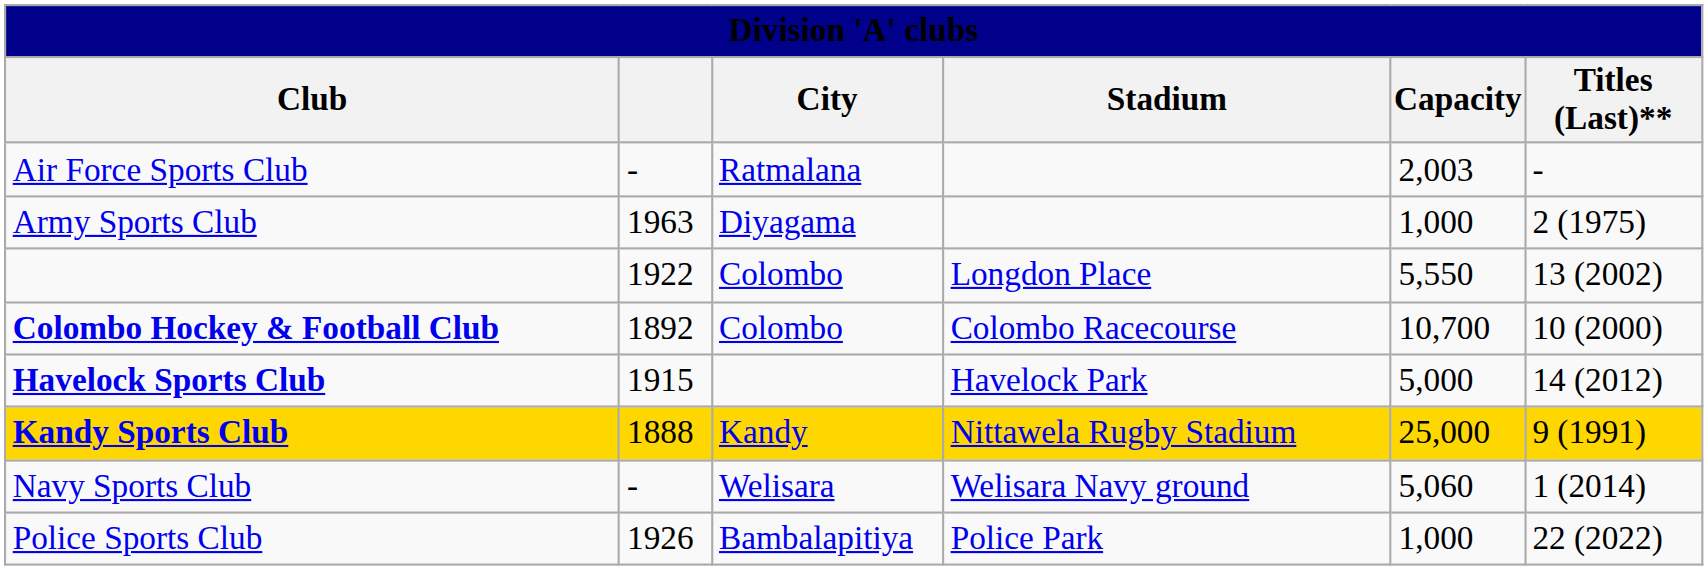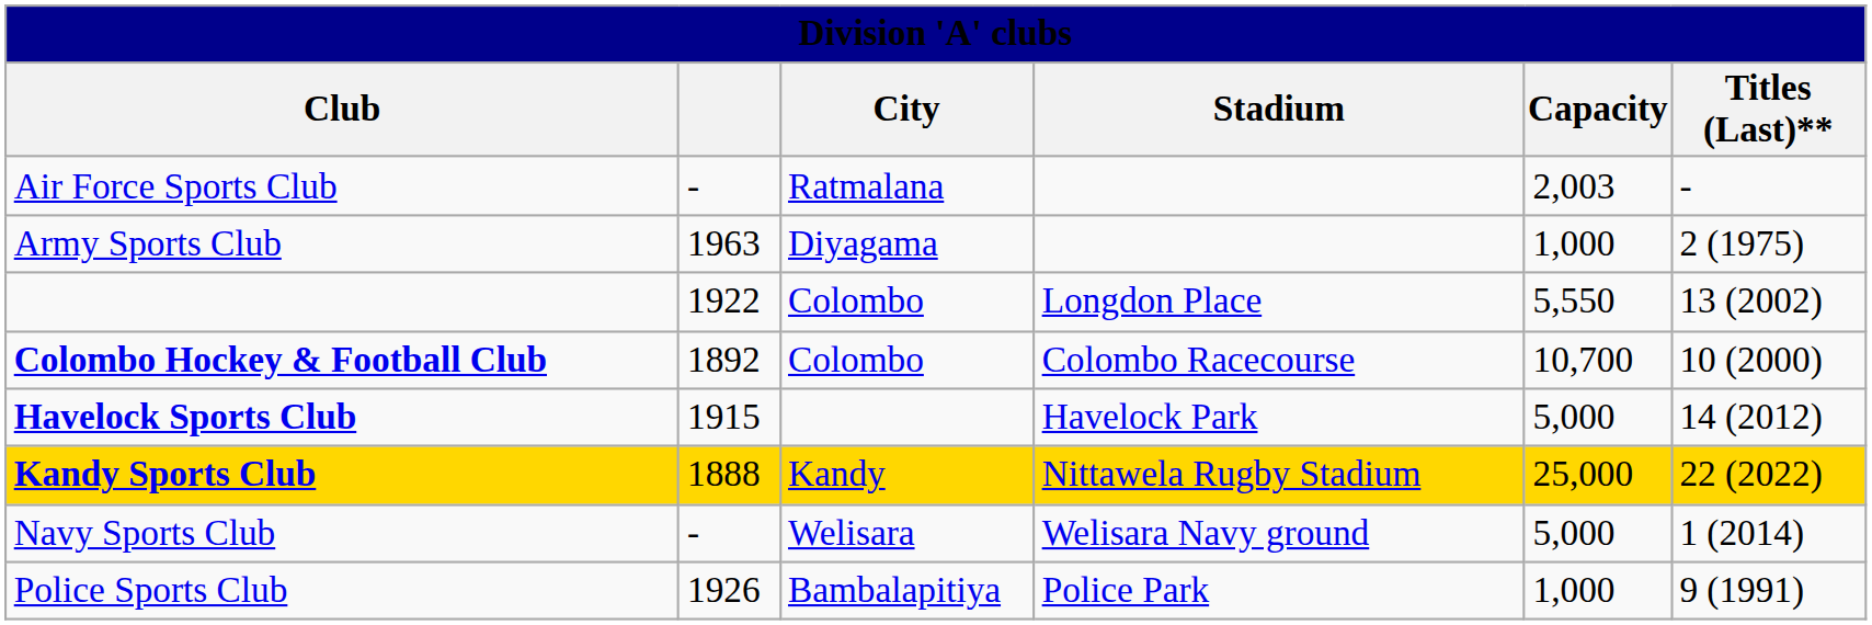Kandy Sports Club | Titles (Last)**: 9 (1991) -> 22 (2022)
Navy Sports Club | Capacity: 5,060 -> 5,000
Police Sports Club | Titles (Last)**: 22 (2022) -> 9 (1991)
